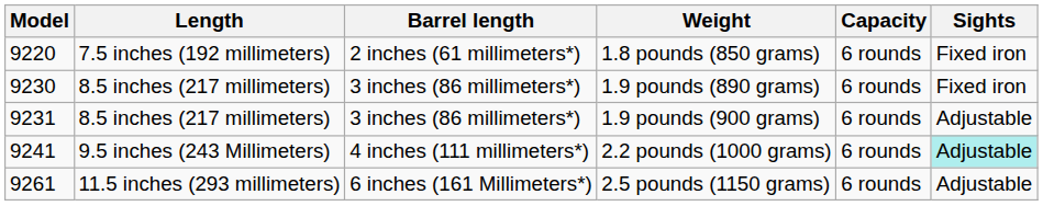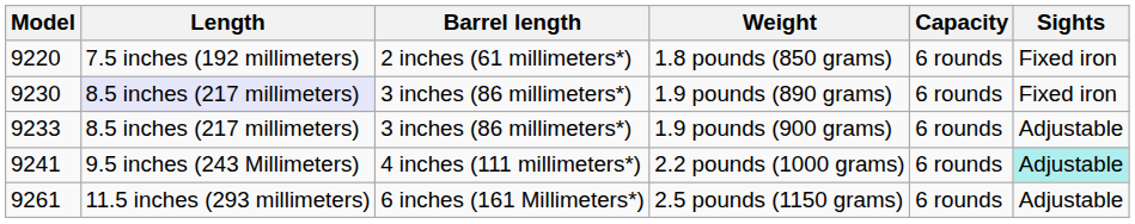1.9 pounds (890 grams) | Length: no background -> lavender background
1.9 pounds (900 grams) | Model: 9231 -> 9233
